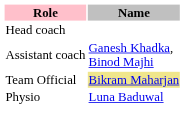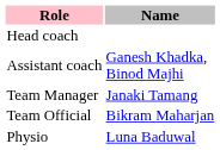+ row: Team Manager | Janaki Tamang
Team Official | Name: khaki background -> no background
